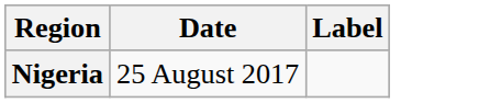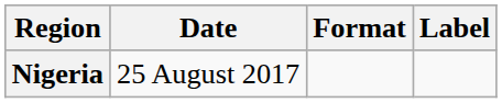+ column: Format
